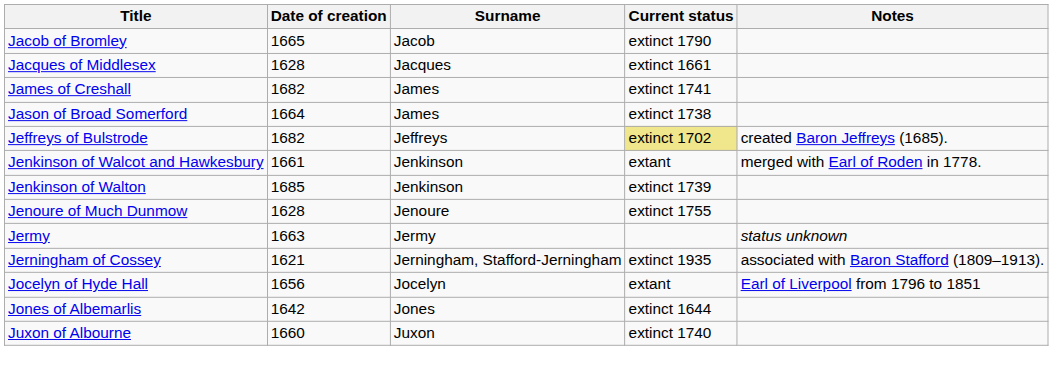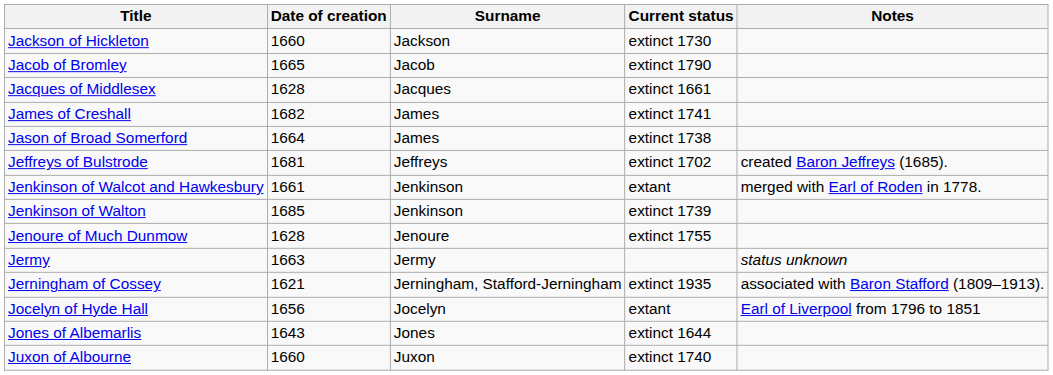+ row: Jackson of Hickleton | 1660 | Jackson | extinct 1730
Jeffreys of Bulstrode | Date of creation: 1682 -> 1681
Jeffreys of Bulstrode | Current status: khaki background -> no background
Jones of Albemarlis | Date of creation: 1642 -> 1643
